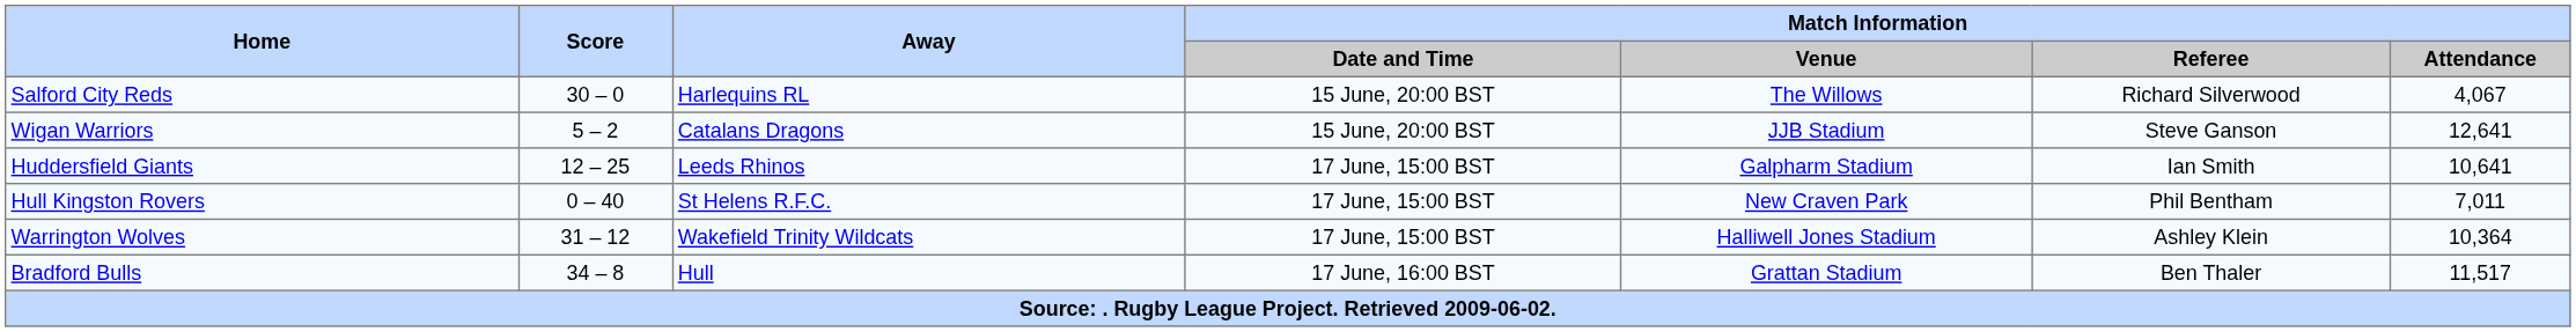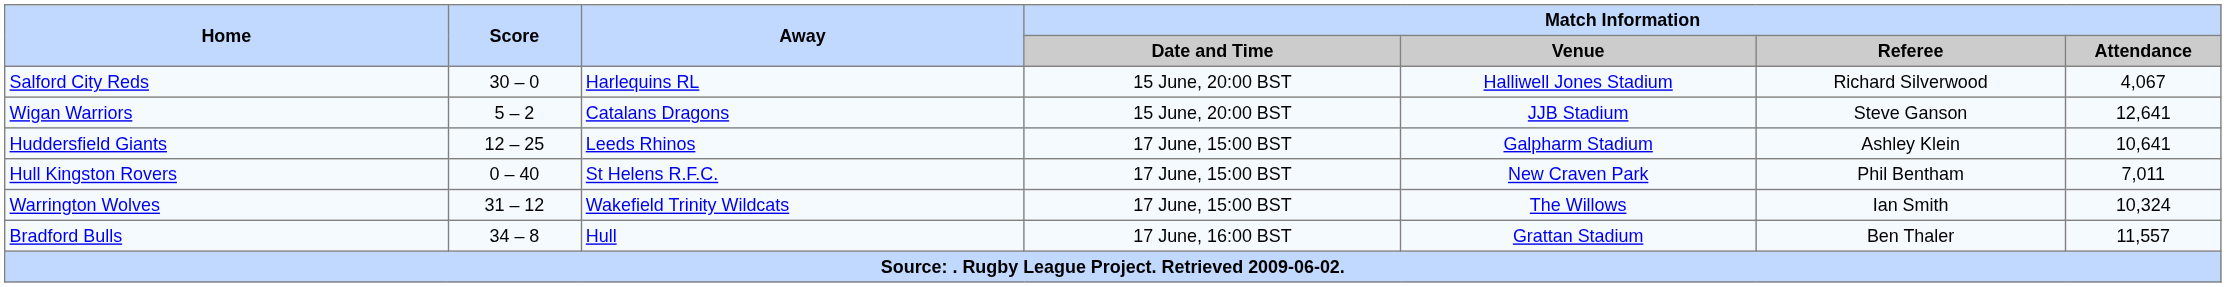Salford City Reds | Match Information / Venue: The Willows -> Halliwell Jones Stadium
Huddersfield Giants | Match Information / Referee: Ian Smith -> Ashley Klein
Warrington Wolves | Match Information / Venue: Halliwell Jones Stadium -> The Willows
Warrington Wolves | Match Information / Referee: Ashley Klein -> Ian Smith
Warrington Wolves | Match Information / Attendance: 10,364 -> 10,324
Bradford Bulls | Match Information / Attendance: 11,517 -> 11,557
